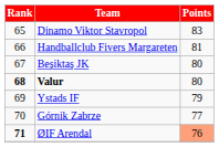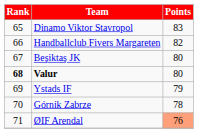Handballclub Fivers Margareten | Points: 81 -> 82
Górnik Zabrze | Points: 77 -> 78
ØIF Arendal | Rank: bold -> normal
